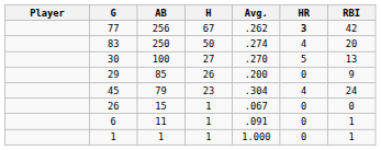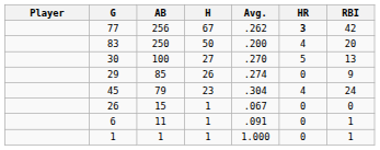83 | Avg.: .274 -> .200
29 | Avg.: .200 -> .274
